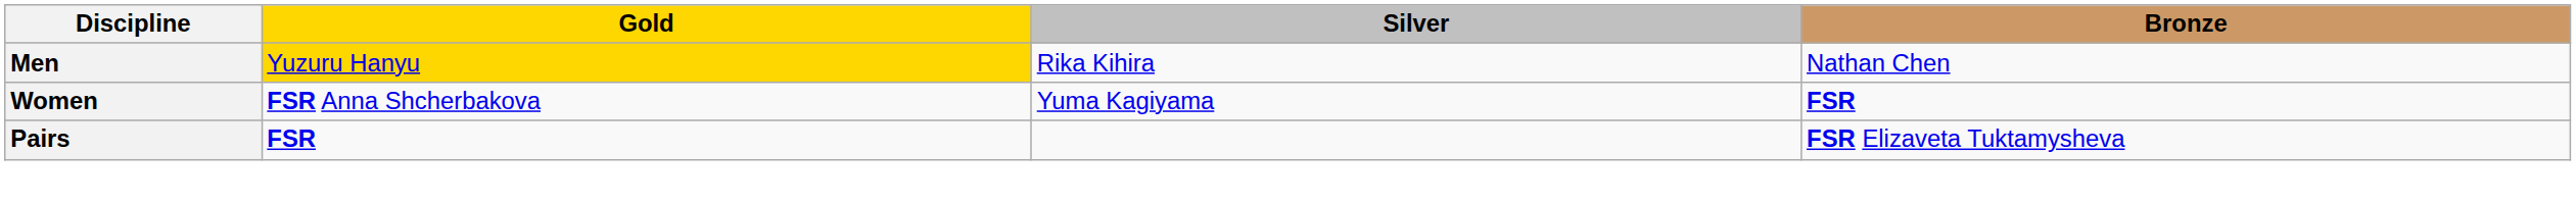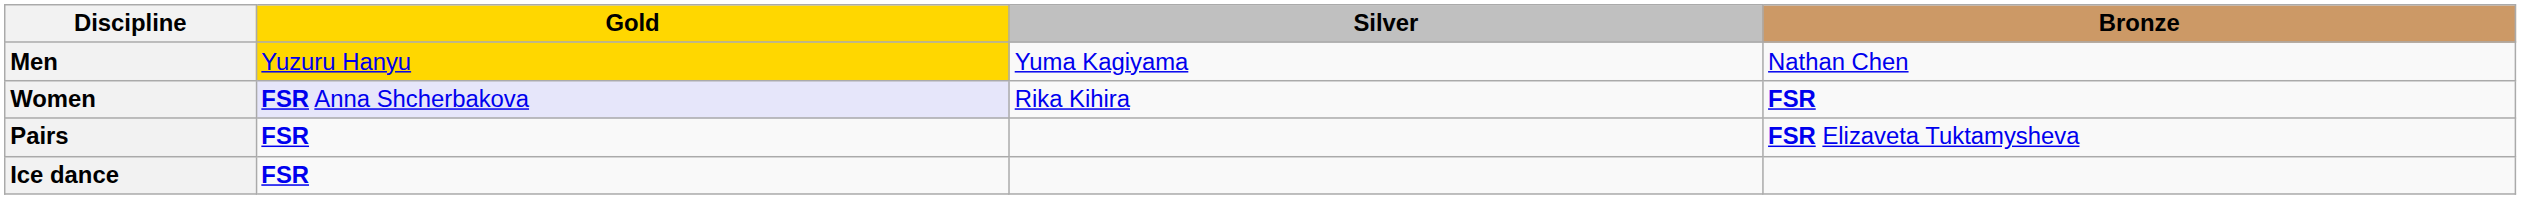Men | Silver: Rika Kihira -> Yuma Kagiyama
Women | Gold: no background -> lavender background
Women | Silver: Yuma Kagiyama -> Rika Kihira
+ row: Ice dance | FSR
